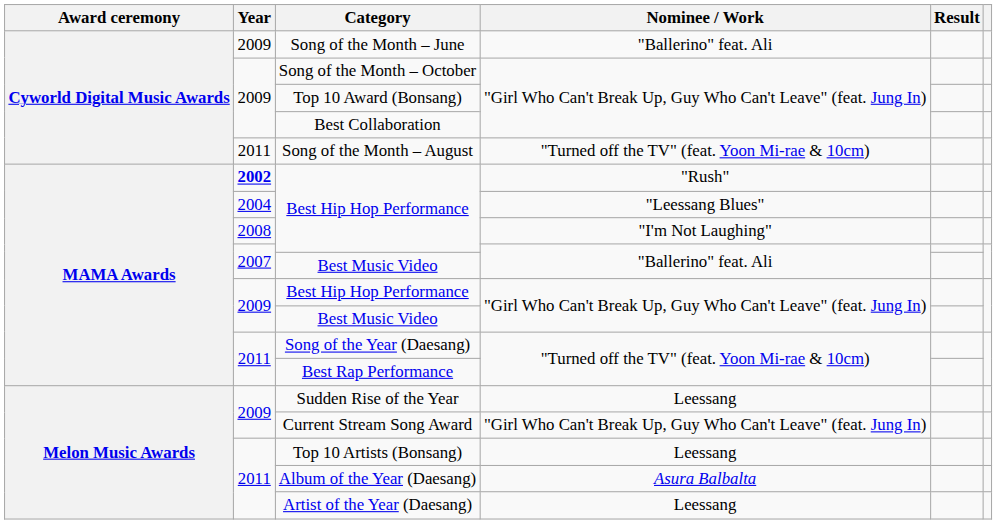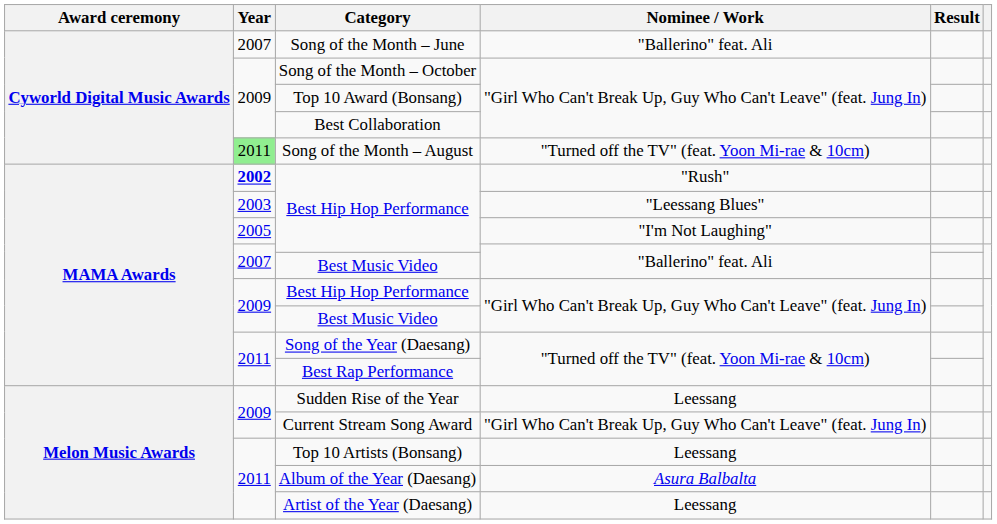Song of the Month – June | Year: 2009 -> 2007
Song of the Month – August | Year: no background -> lightgreen background
Best Hip Hop Performance / "Leessang Blues" | Year: 2004 -> 2003
Best Hip Hop Performance / "I'm Not Laughing" | Year: 2008 -> 2005
